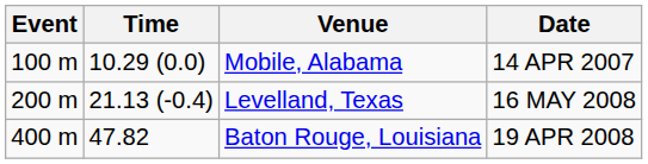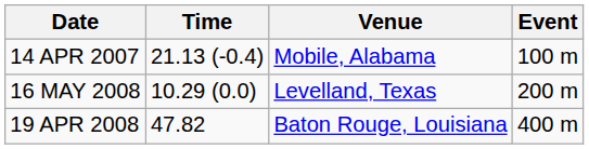columns swapped: Event <-> Date
Mobile, Alabama | Time: 10.29 (0.0) -> 21.13 (-0.4)
Levelland, Texas | Time: 21.13 (-0.4) -> 10.29 (0.0)
